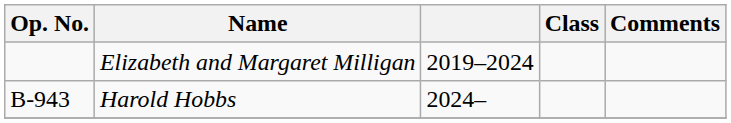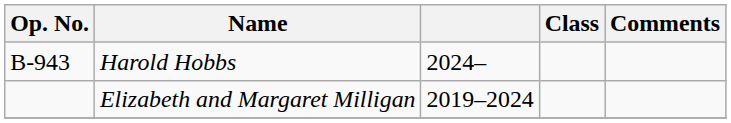rows swapped: Elizabeth and Margaret Milligan <-> Harold Hobbs
